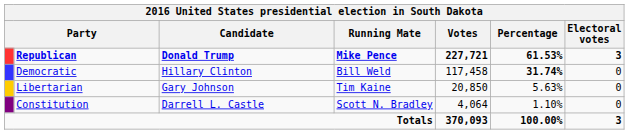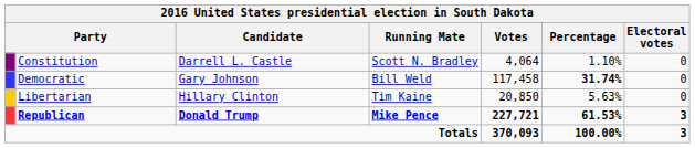rows swapped: Republican <-> Constitution
Democratic | Candidate: Hillary Clinton -> Gary Johnson
Libertarian | Candidate: Gary Johnson -> Hillary Clinton
